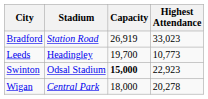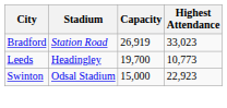Swinton | Capacity: bold -> normal
- row: Wigan | Central Park | 18,000 | 20,278
